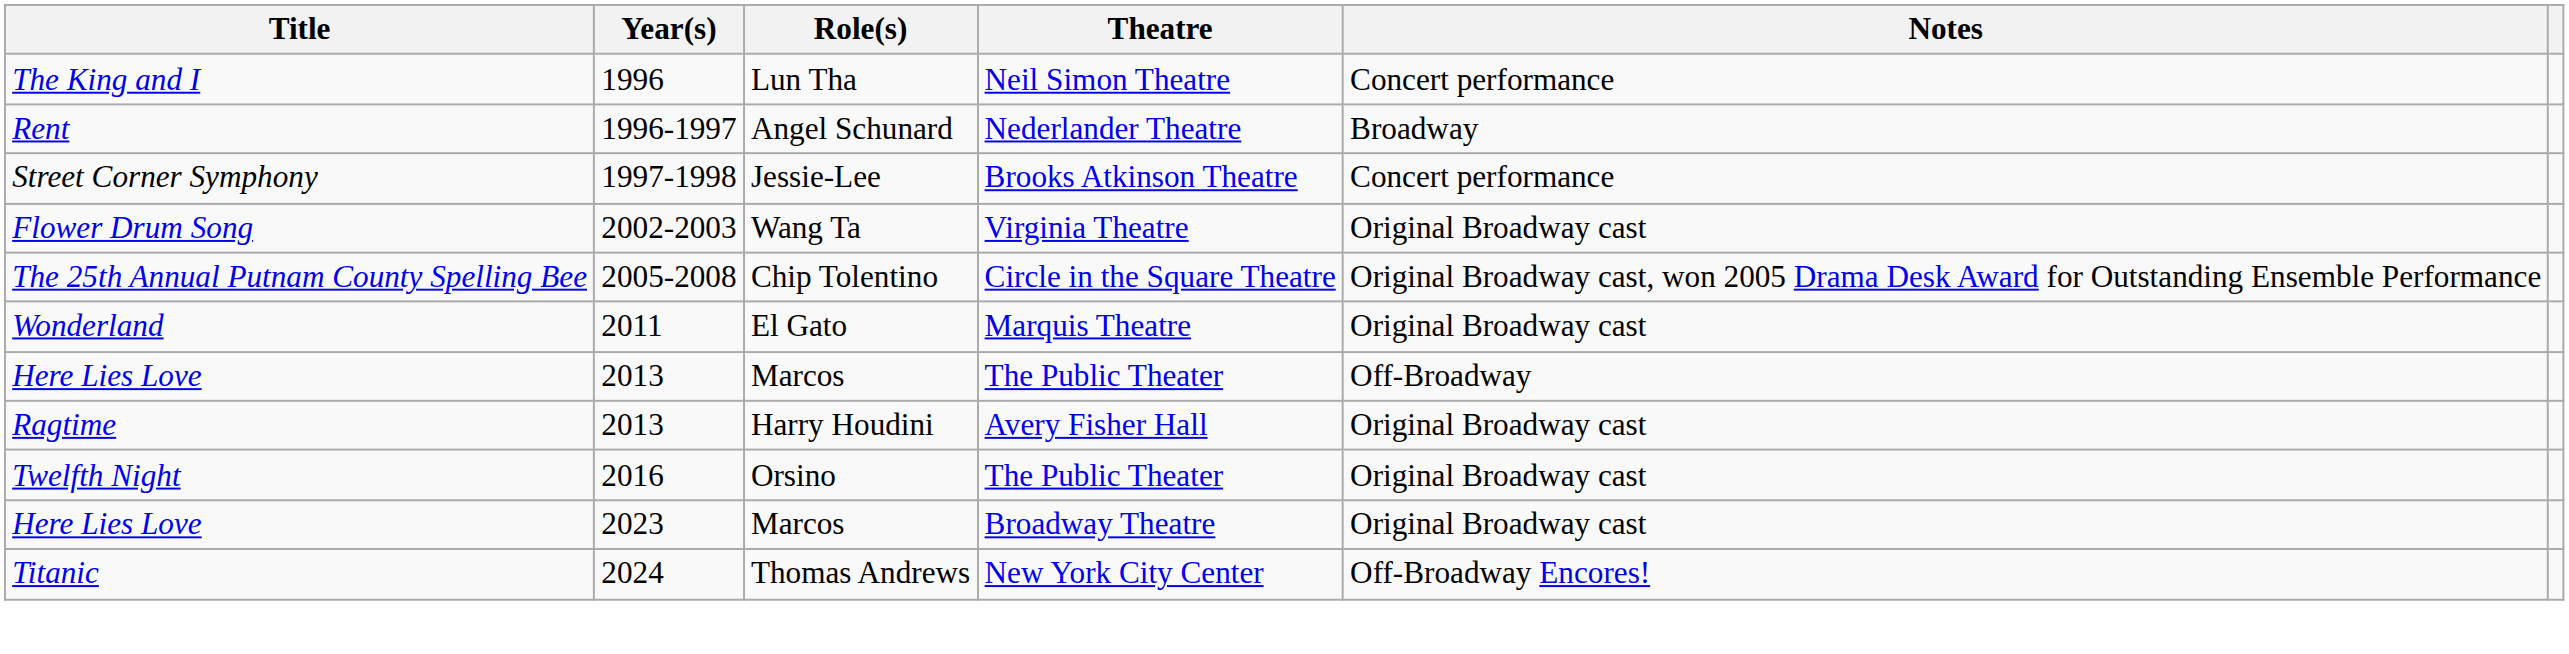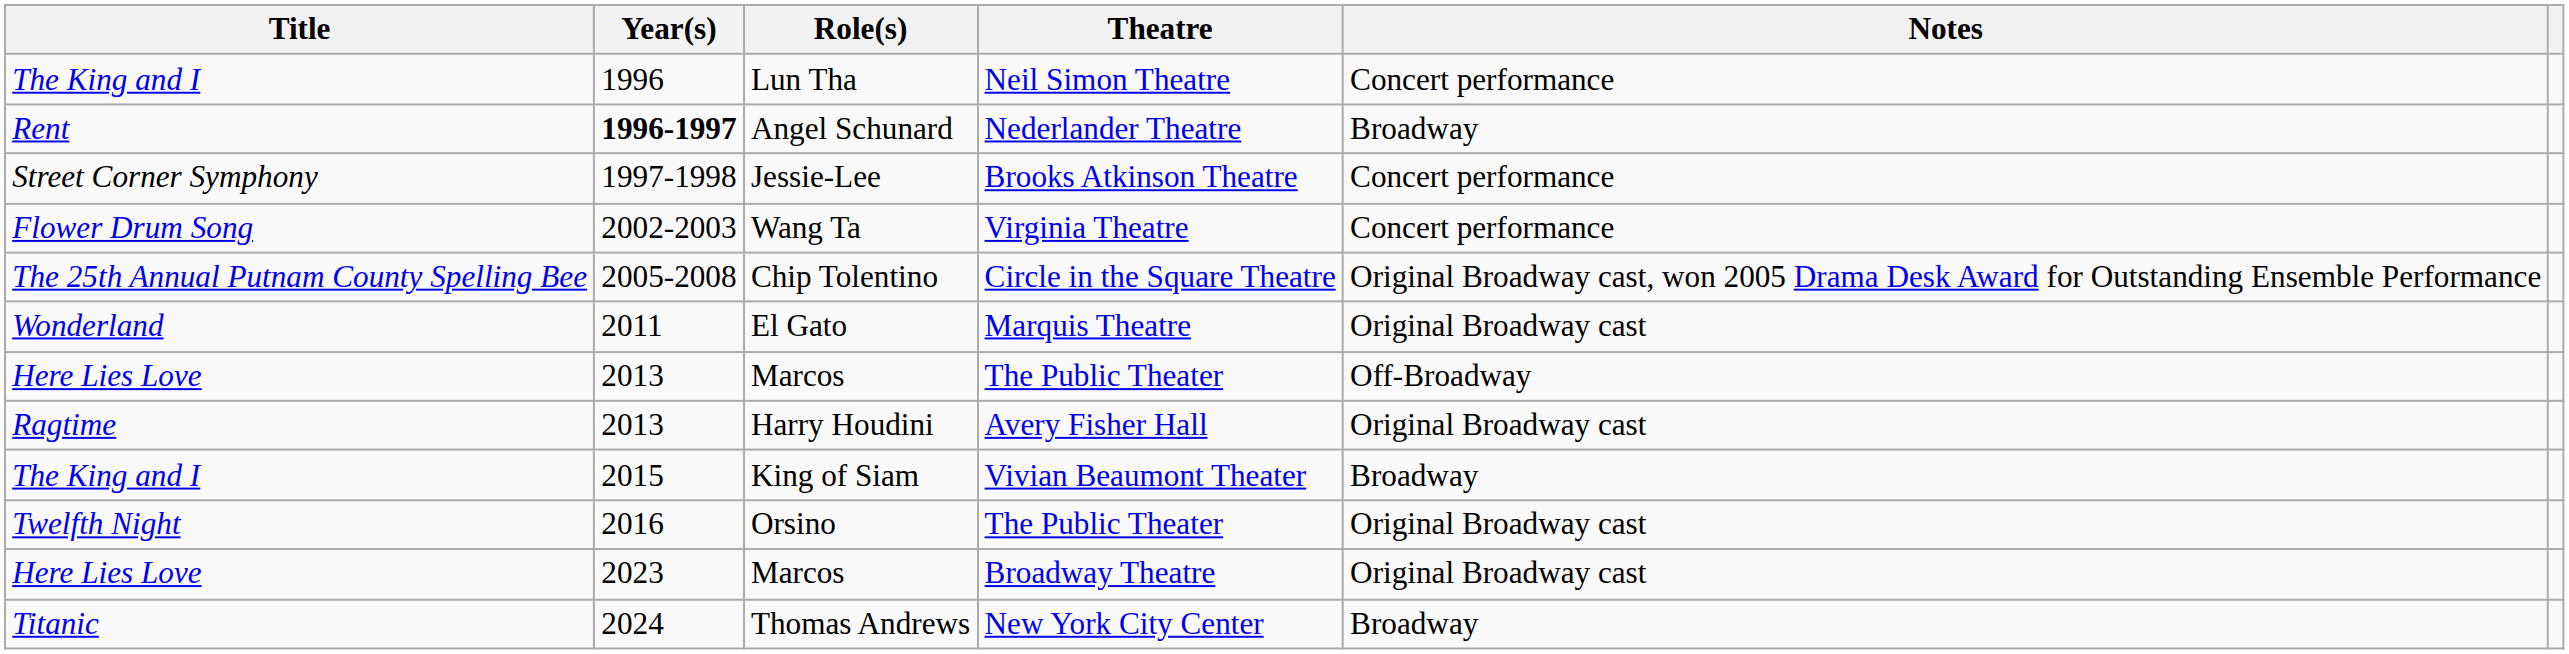Angel Schunard | Year(s): normal -> bold
Wang Ta | Notes: Original Broadway cast -> Concert performance
+ row: The King and I | 2015 | King of Siam | Vivian Beaumont Theater | Broadway
Thomas Andrews | Notes: Off-Broadway Encores! -> Broadway
